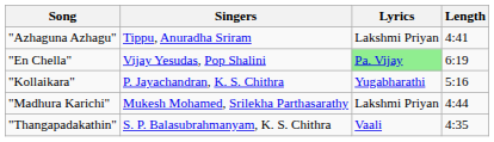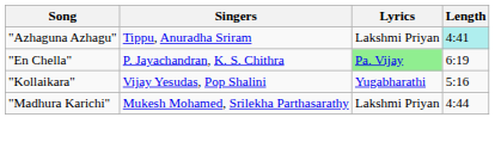"Azhaguna Azhagu" | Length: no background -> paleturquoise background
"En Chella" | Singers: Vijay Yesudas, Pop Shalini -> P. Jayachandran, K. S. Chithra
"Kollaikara" | Singers: P. Jayachandran, K. S. Chithra -> Vijay Yesudas, Pop Shalini
- row: "Thangapadakathin" | S. P. Balasubrahmanyam, K. S. Chithra | Vaali | 4:35
